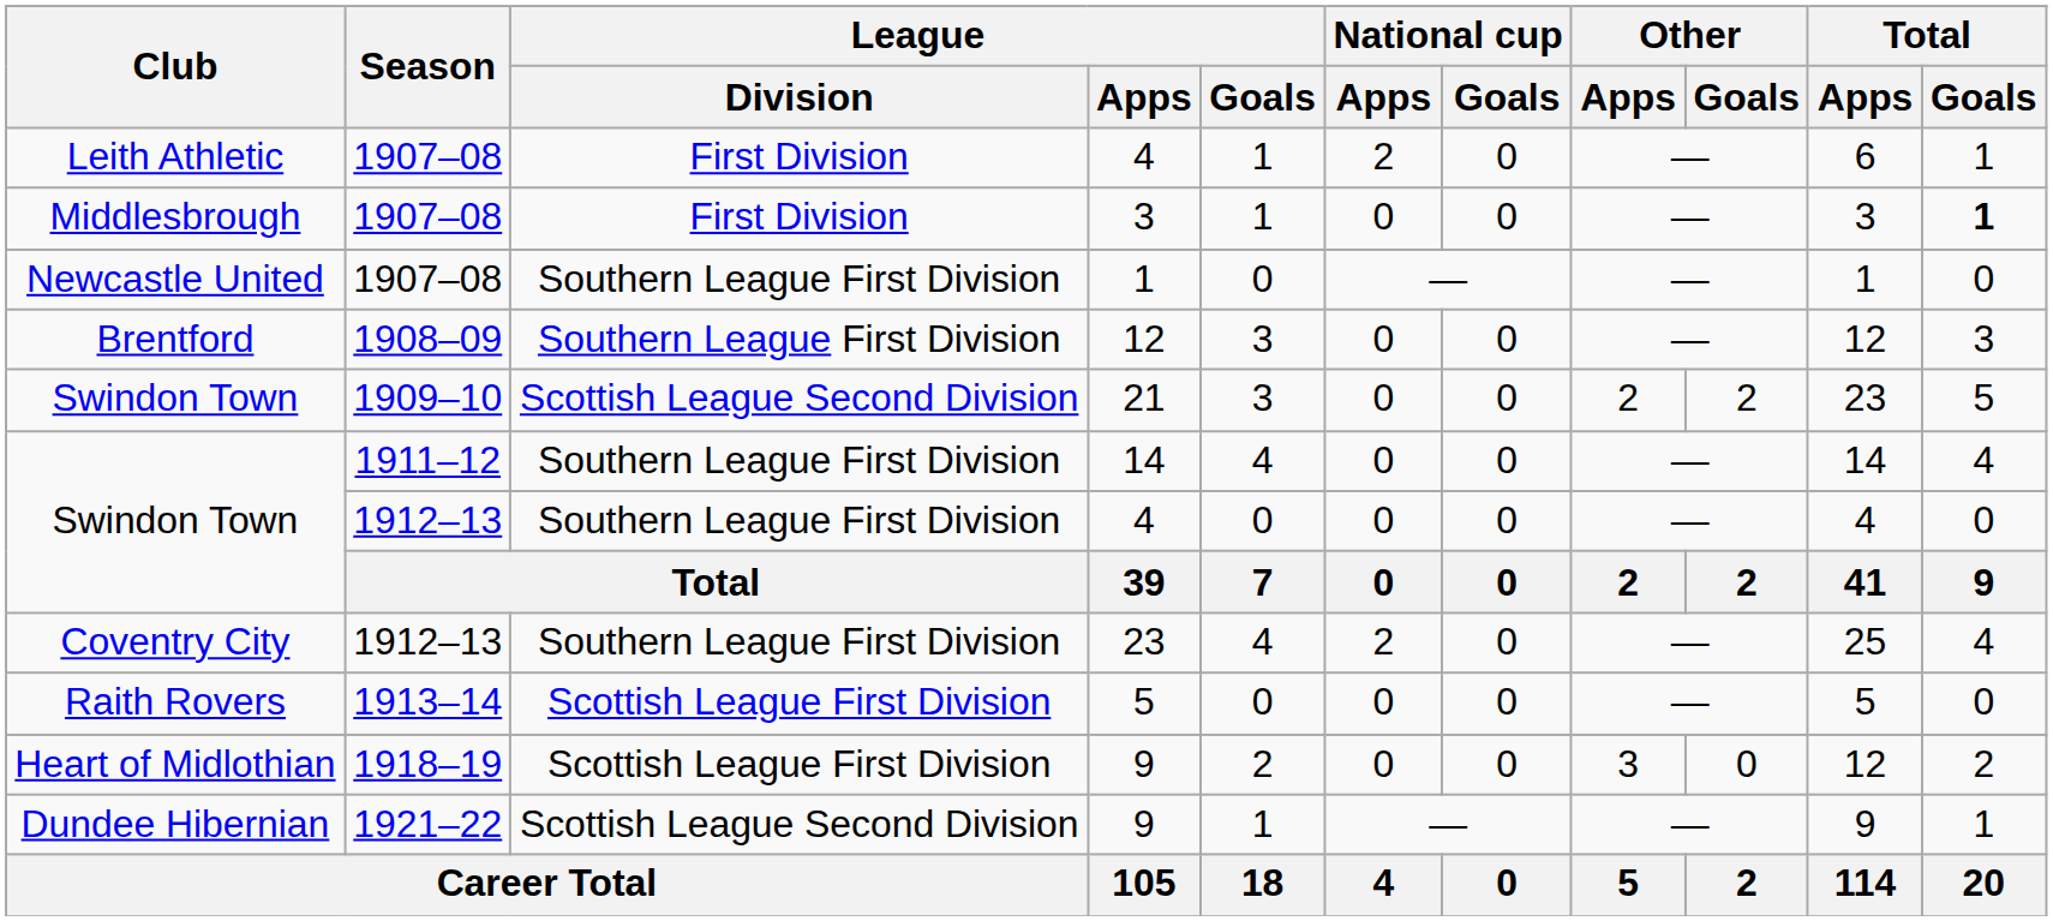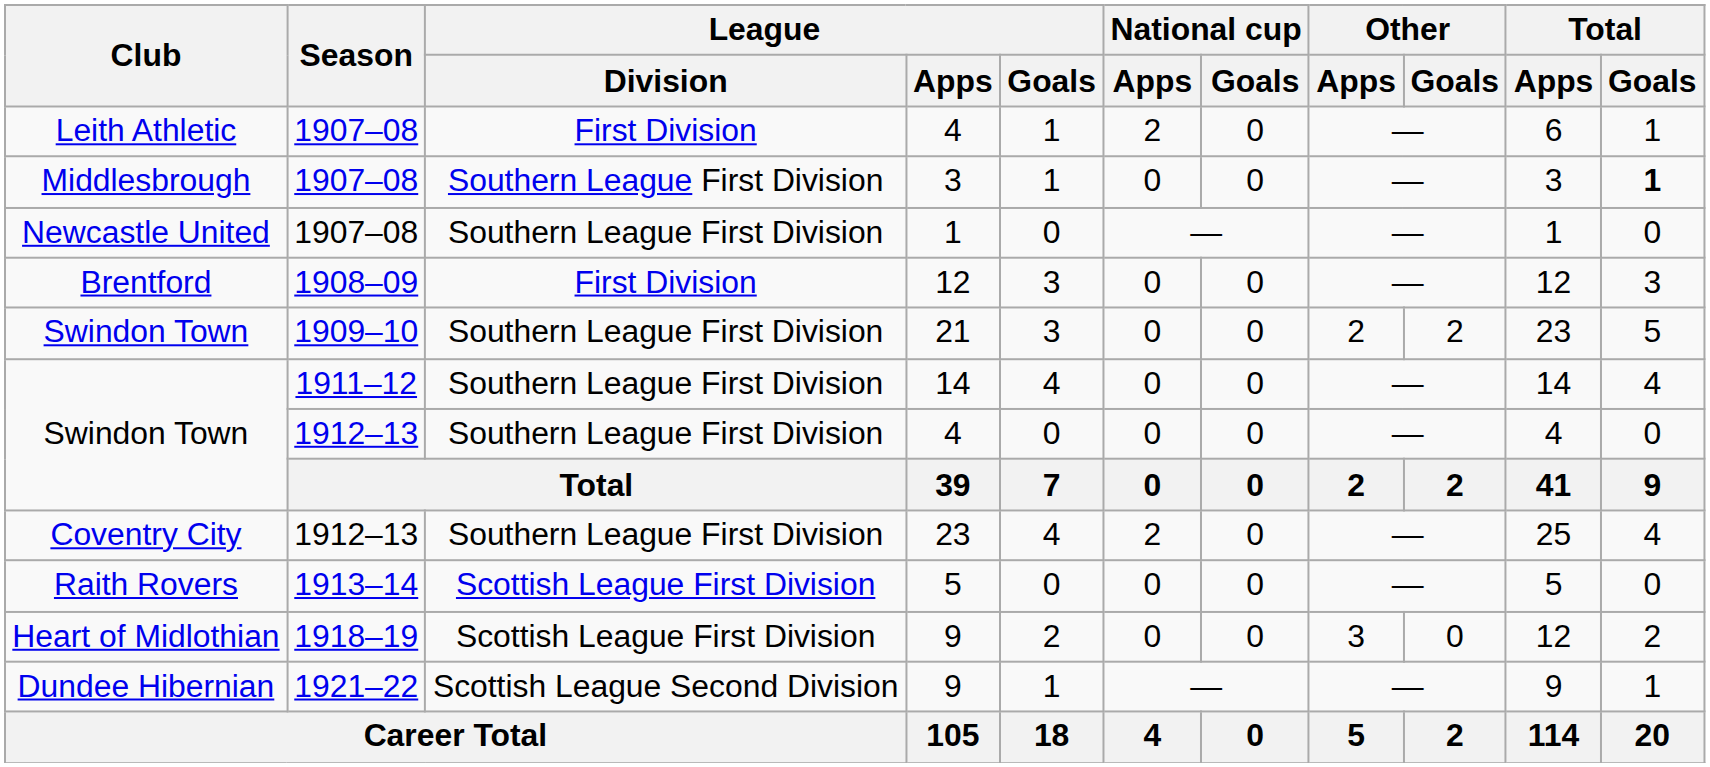Middlesbrough | League / Division: First Division -> Southern League First Division
Brentford | League / Division: Southern League First Division -> First Division
Swindon Town / 21 | League / Division: Scottish League Second Division -> Southern League First Division
